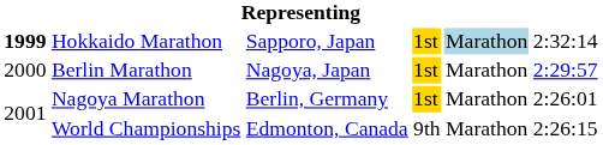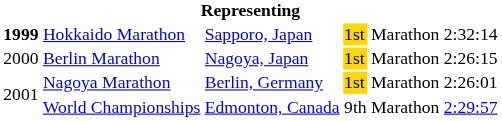Hokkaido Marathon | column 5: lightblue background -> no background
Berlin Marathon | column 6: 2:29:57 -> 2:26:15
World Championships | column 6: 2:26:15 -> 2:29:57
